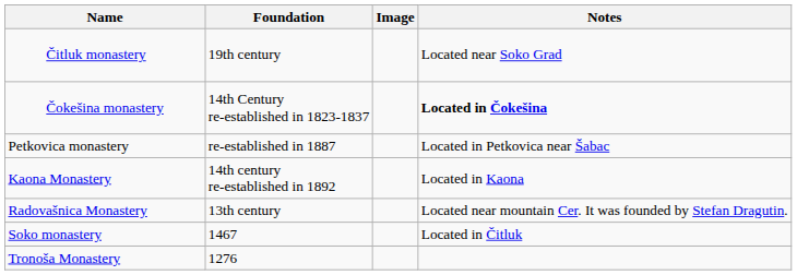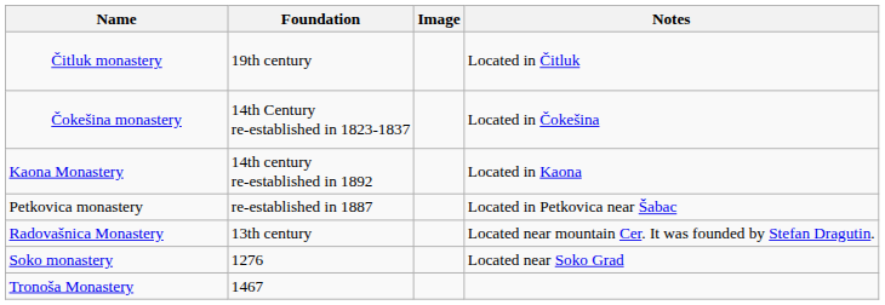Čitluk monastery | Notes: Located near Soko Grad -> Located in Čitluk
Čokešina monastery | Notes: bold -> normal
rows swapped: Kaona Monastery <-> Petkovica monastery
Soko monastery | Foundation: 1467 -> 1276
Soko monastery | Notes: Located in Čitluk -> Located near Soko Grad
Tronoša Monastery | Foundation: 1276 -> 1467
